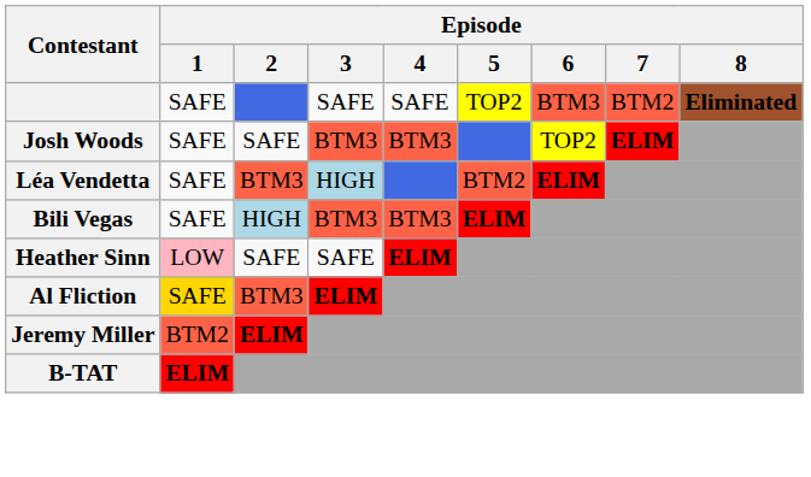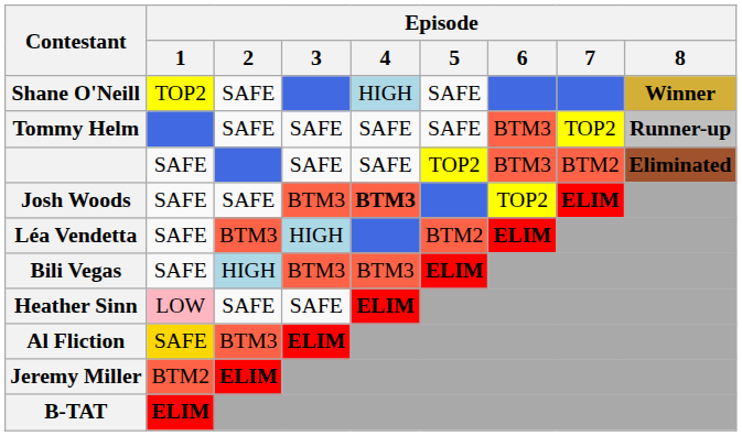+ row: Shane O'Neill | TOP2 | SAFE | HIGH | SAFE | Winner
+ row: Tommy Helm | SAFE | SAFE | SAFE | SAFE | BTM3 | TOP2 | Runner-up
Josh Woods | Episode / 4: normal -> bold
